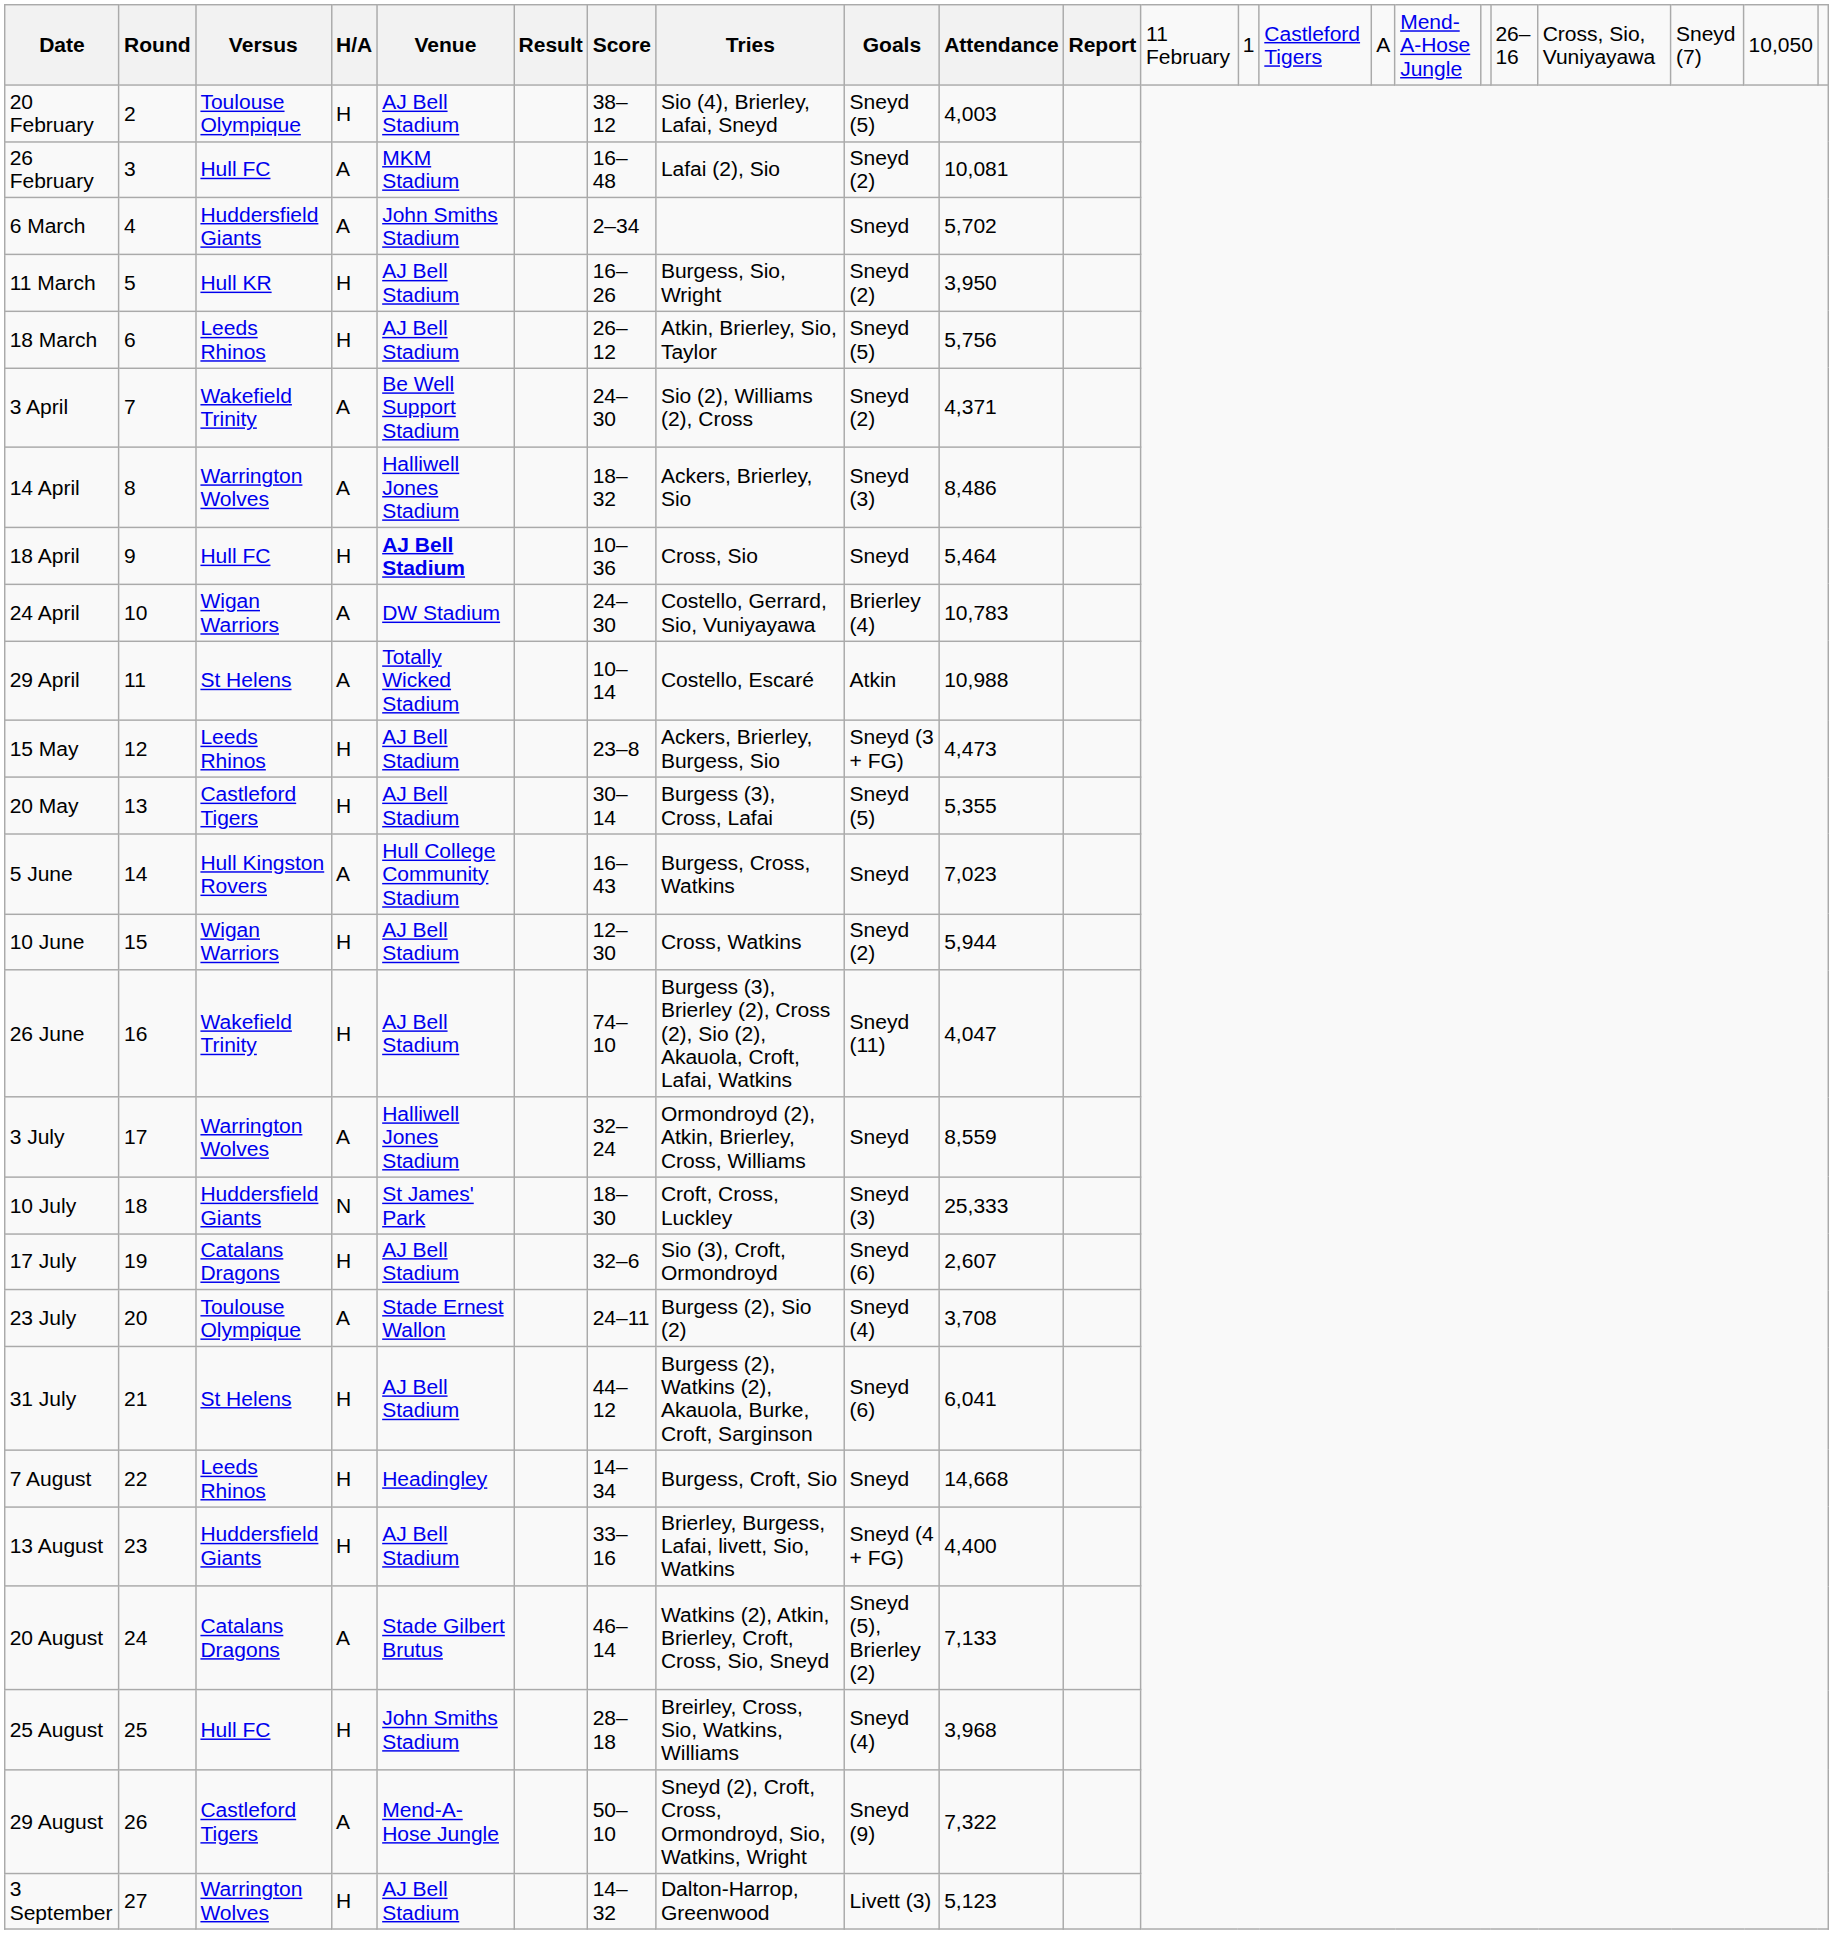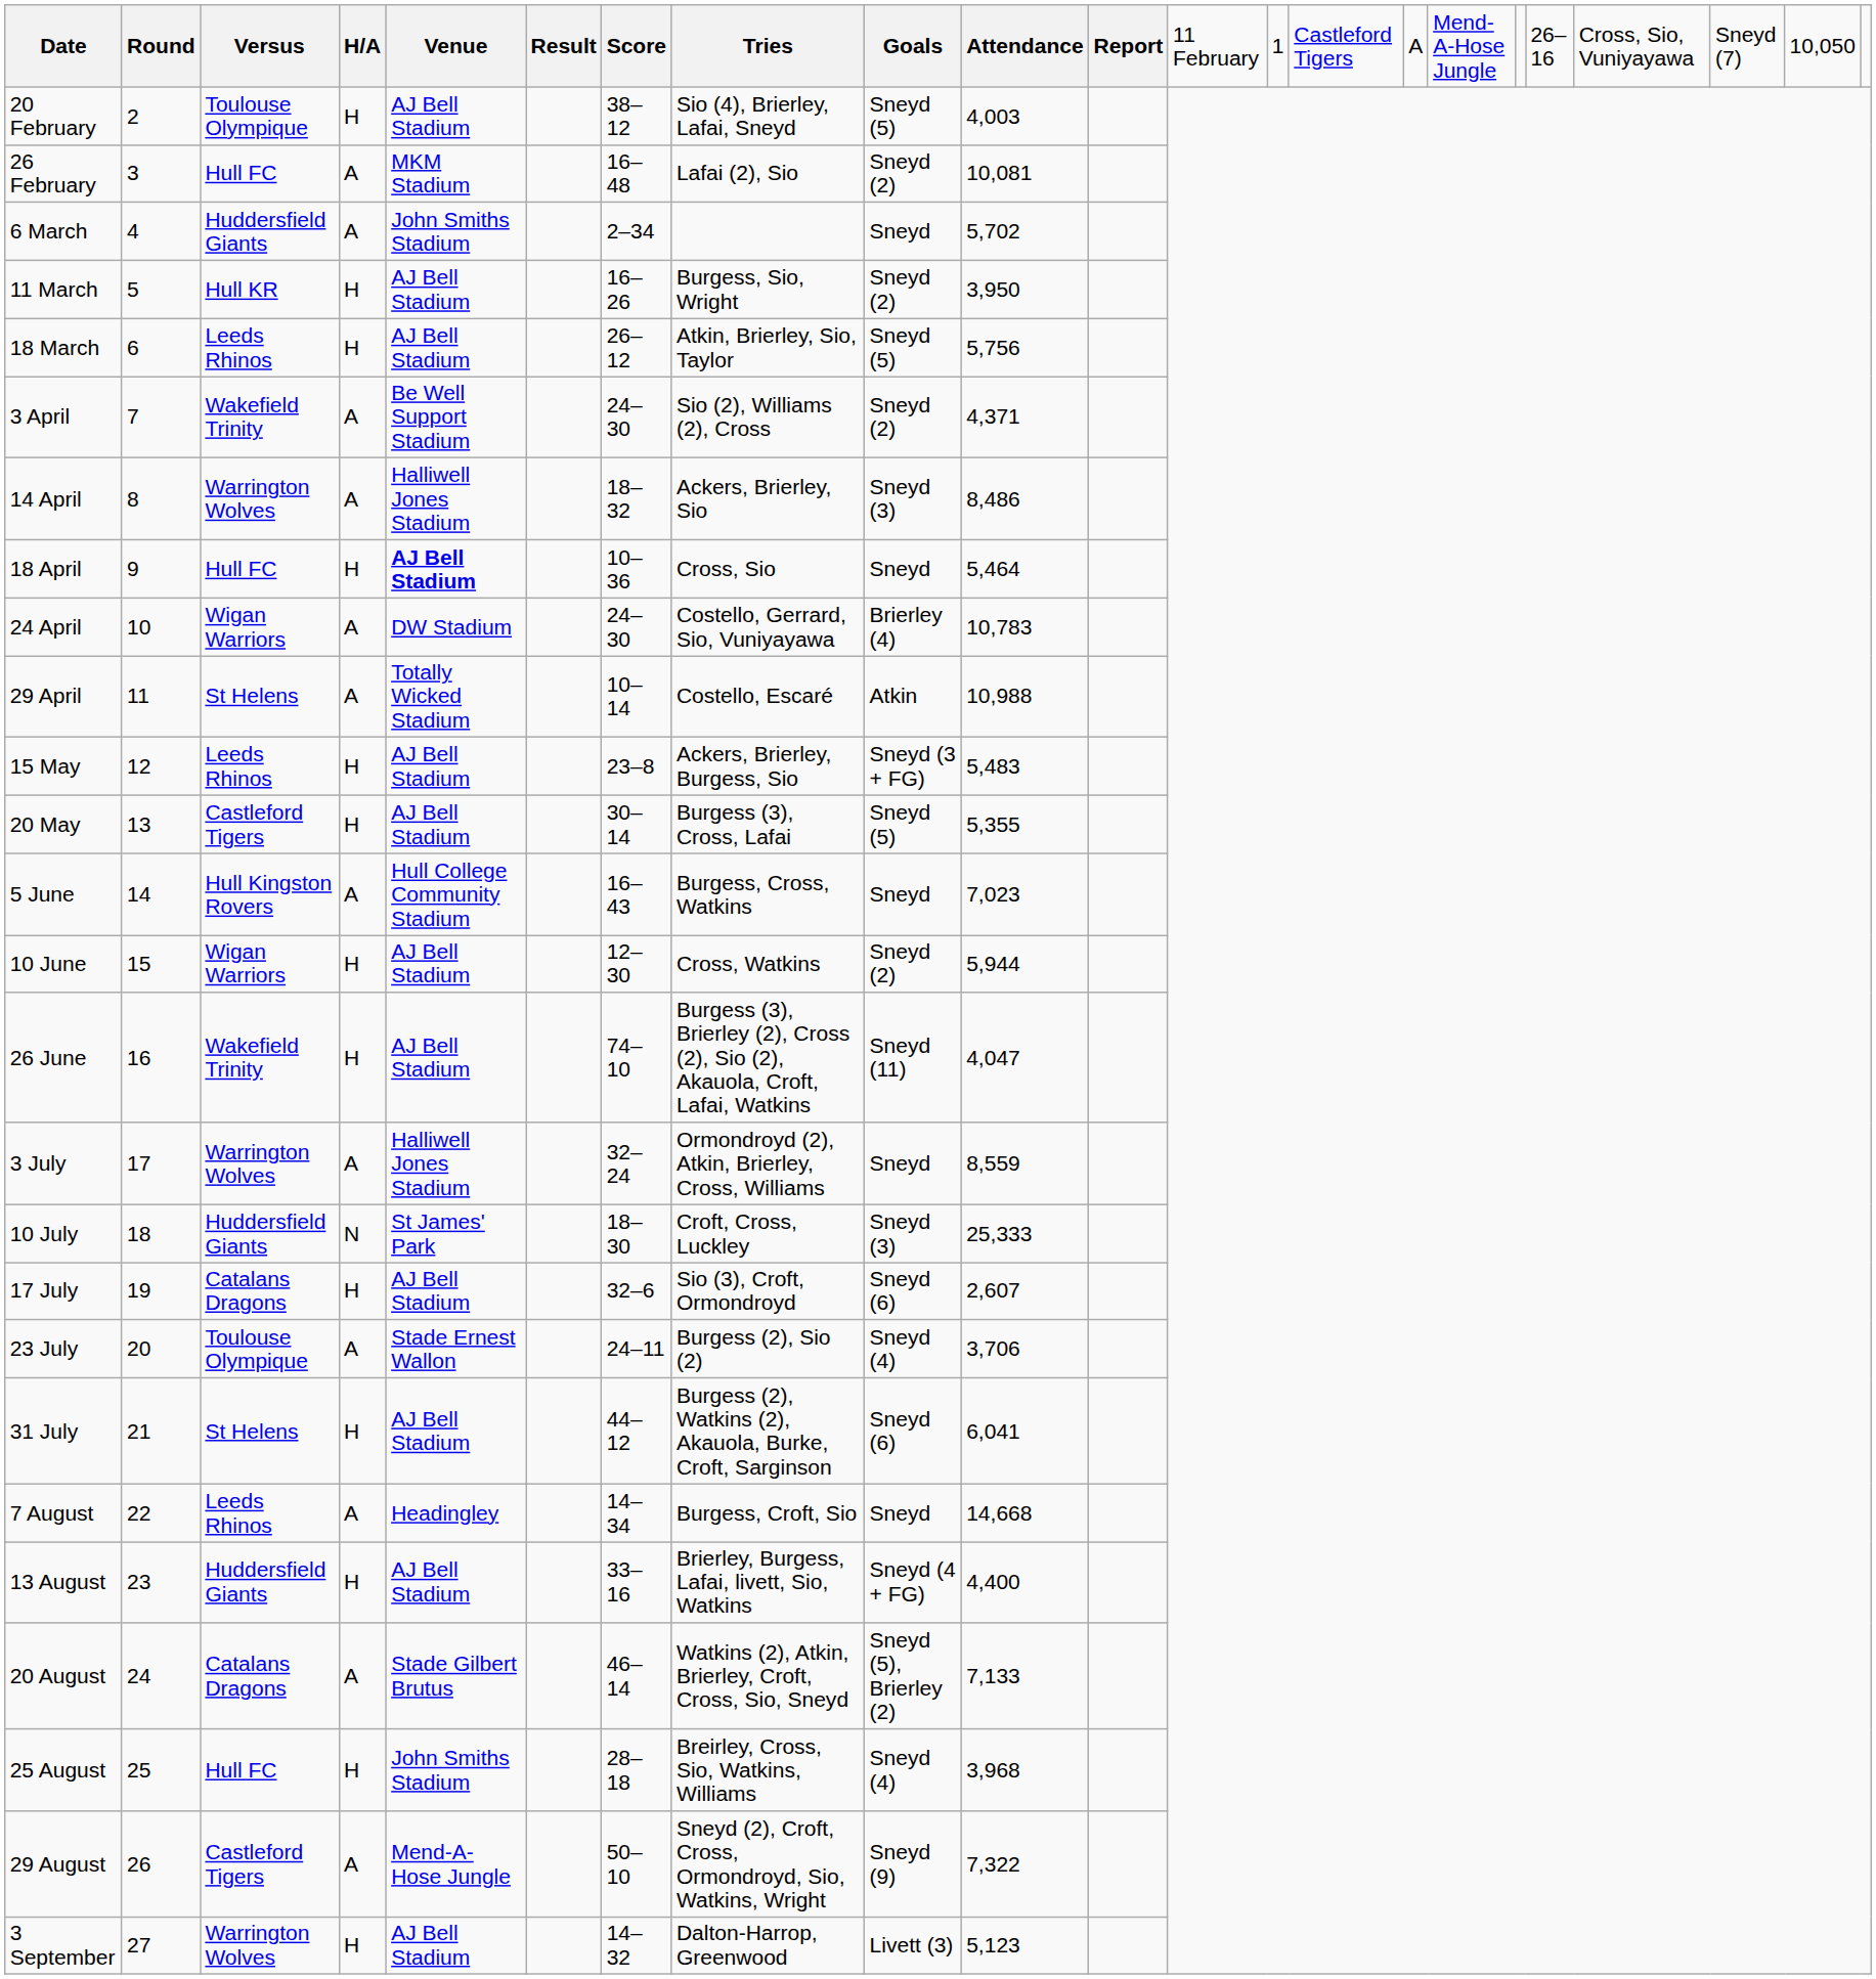15 May | column 10: 4,473 -> 5,483
23 July | column 10: 3,708 -> 3,706
7 August | column 4: H -> A
